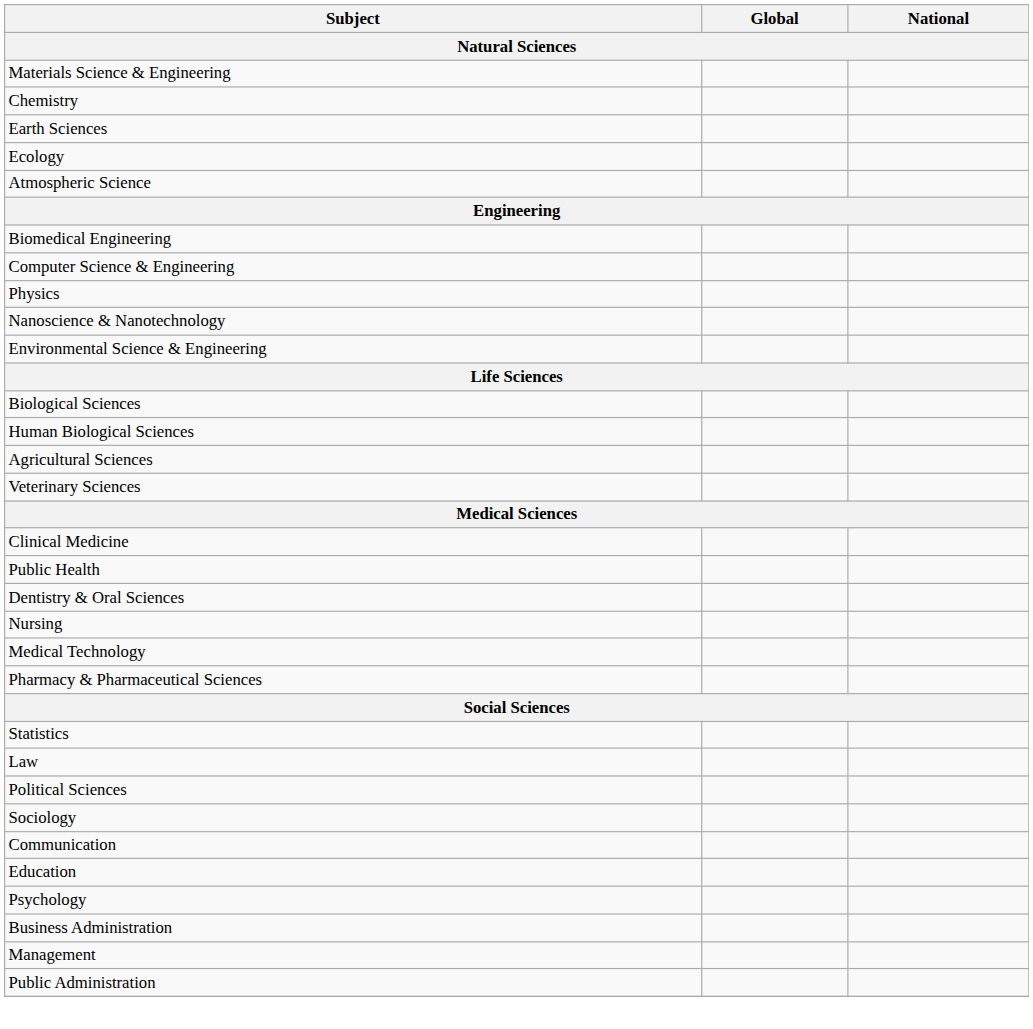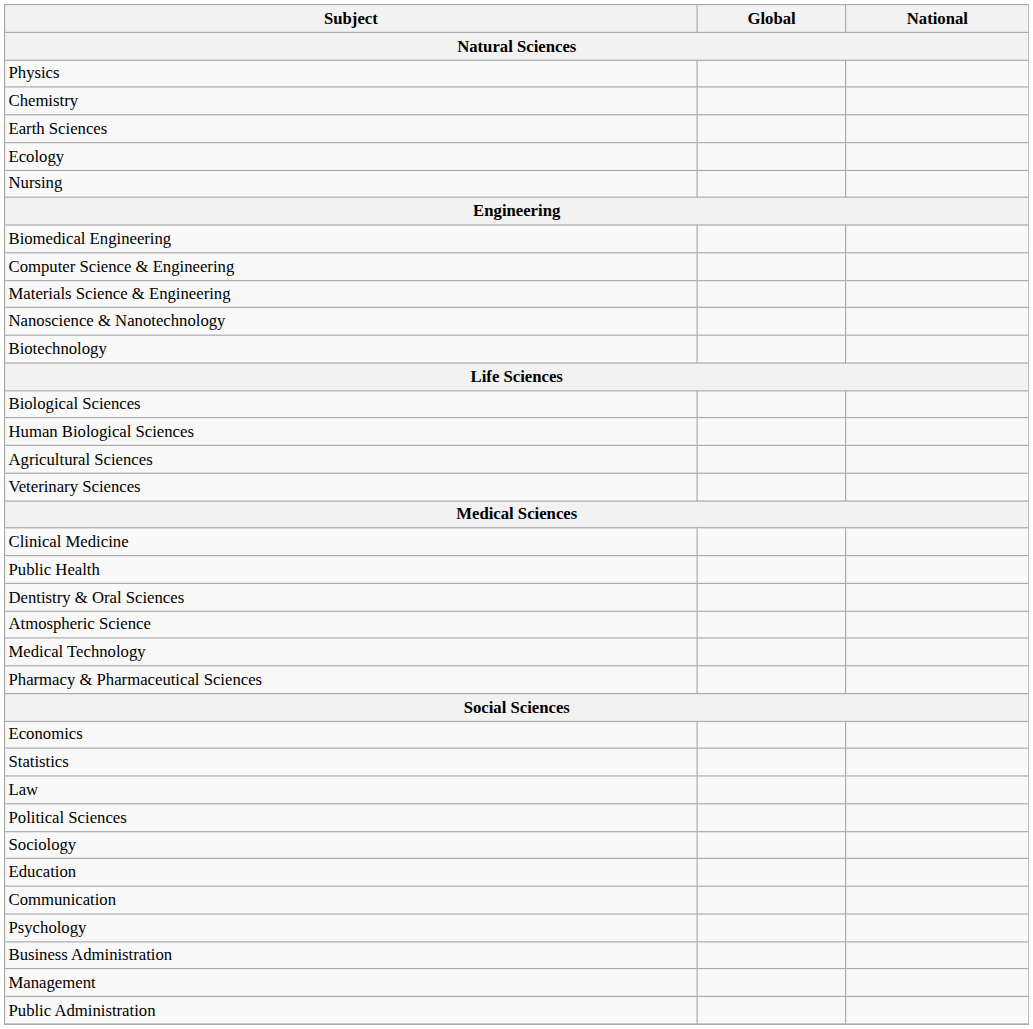rows swapped: Physics <-> Materials Science & Engineering
rows swapped: Atmospheric Science <-> Nursing
- row: Environmental Science & Engineering
+ row: Biotechnology
+ row: Economics
rows swapped: Education <-> Communication
